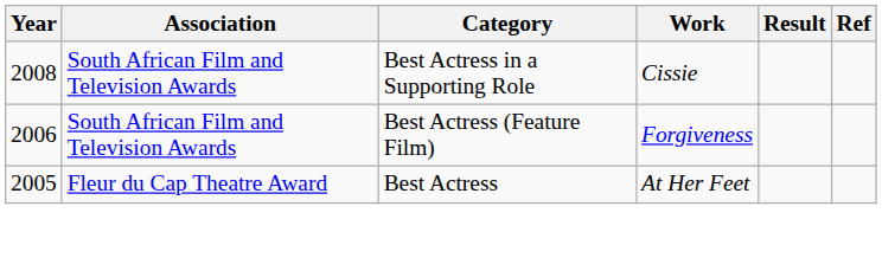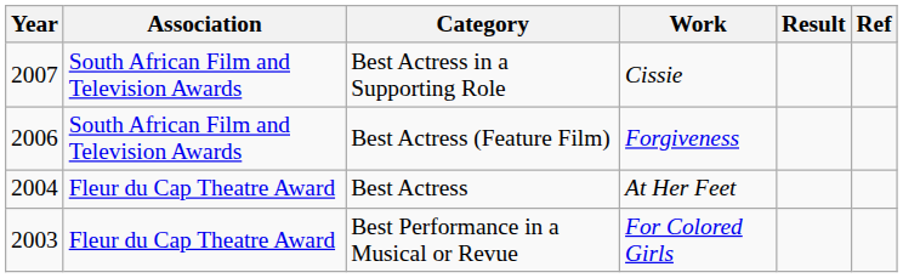Best Actress in a Supporting Role | Year: 2008 -> 2007
Best Actress | Year: 2005 -> 2004
+ row: 2003 | Fleur du Cap Theatre Award | Best Performance in a Musical or Revue | For Colored Girls
